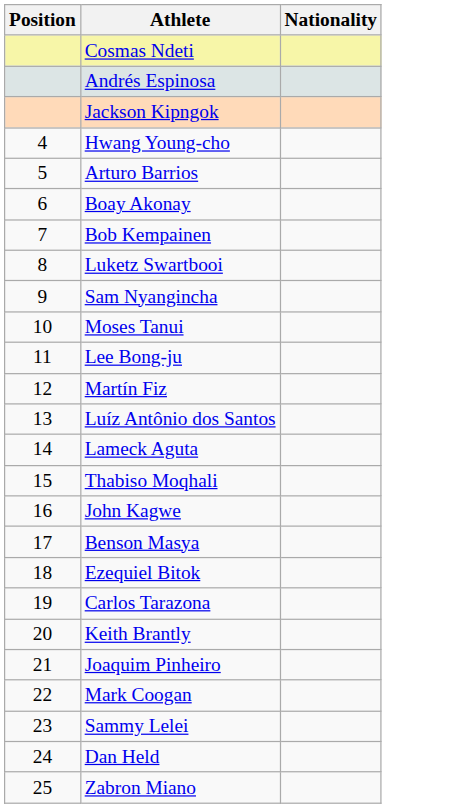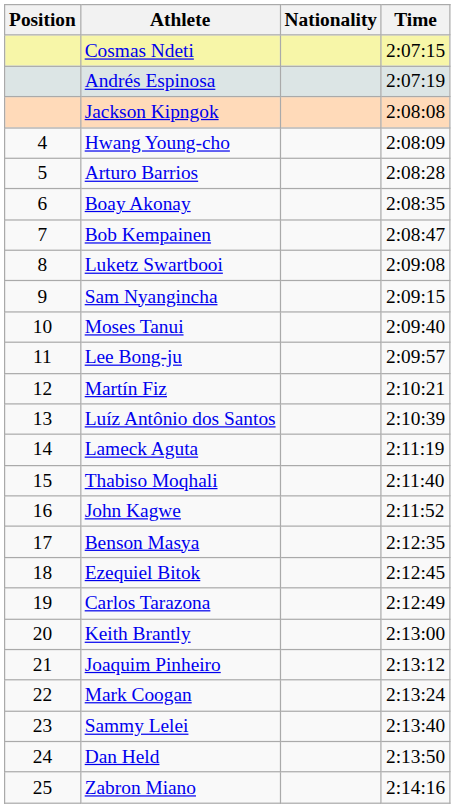+ column: Time | 2:07:15 | 2:07:19 | 2:08:08 | 2:08:09 | 2:08:28 | 2:08:35 | 2:08:47 | 2:09:08 | 2:09:15 | 2:09:40 | 2:09:57 | 2:10:21 | 2:10:39 | 2:11:19 | 2:11:40 | 2:11:52 | 2:12:35 | 2:12:45 | 2:12:49 | 2:13:00 | 2:13:12 | 2:13:24 | 2:13:40 | 2:13:50 | 2:14:16
